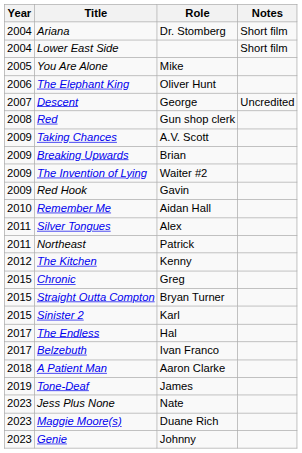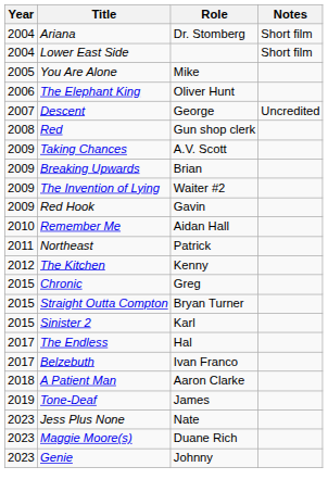- row: 2011 | Silver Tongues | Alex
